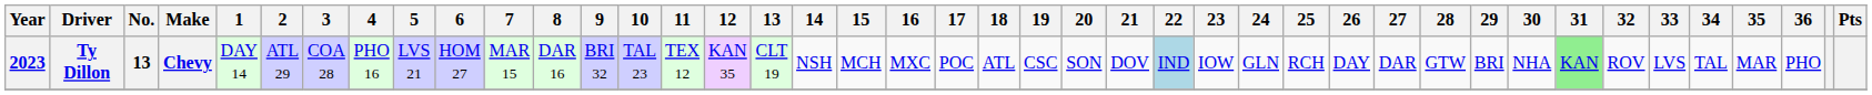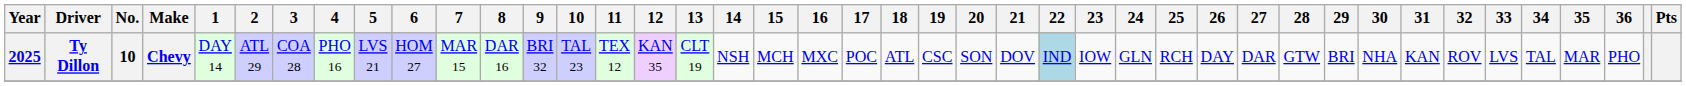Ty Dillon | Year: 2023 -> 2025
Ty Dillon | No.: 13 -> 10
Ty Dillon | 31: lightgreen background -> no background
